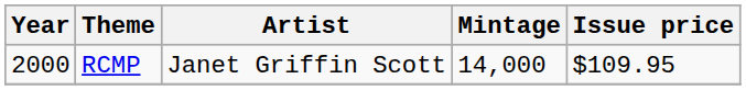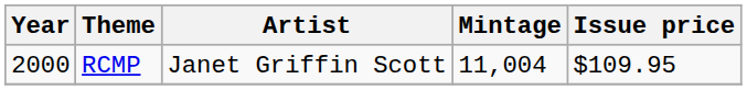RCMP | Mintage: 14,000 -> 11,004
